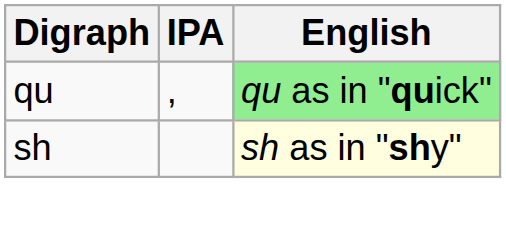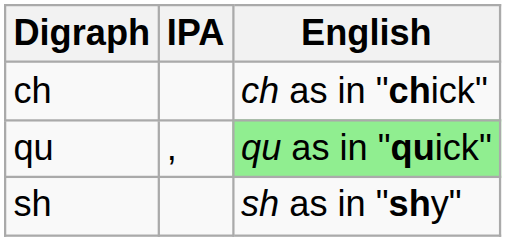+ row: ch | ch as in "chick"
sh | English: lightyellow background -> no background
